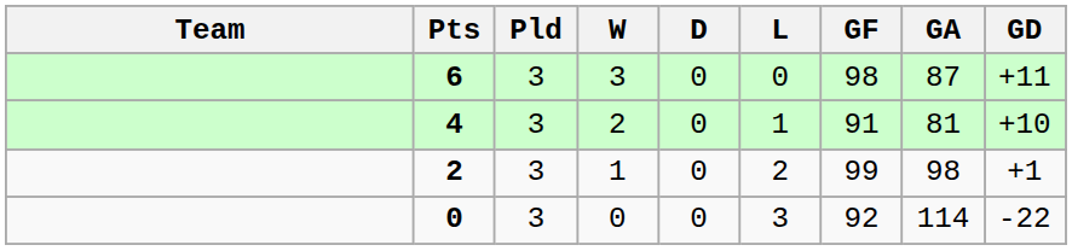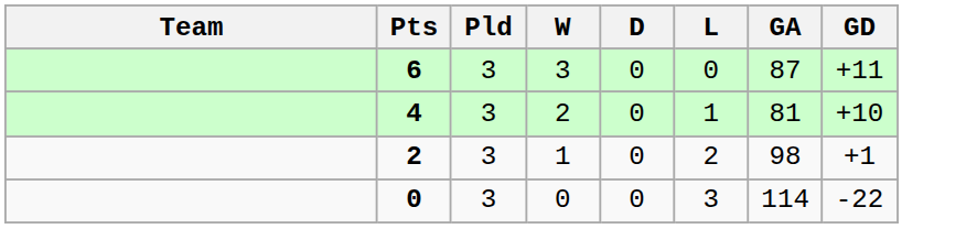- column: GF | 98 | 91 | 99 | 92
